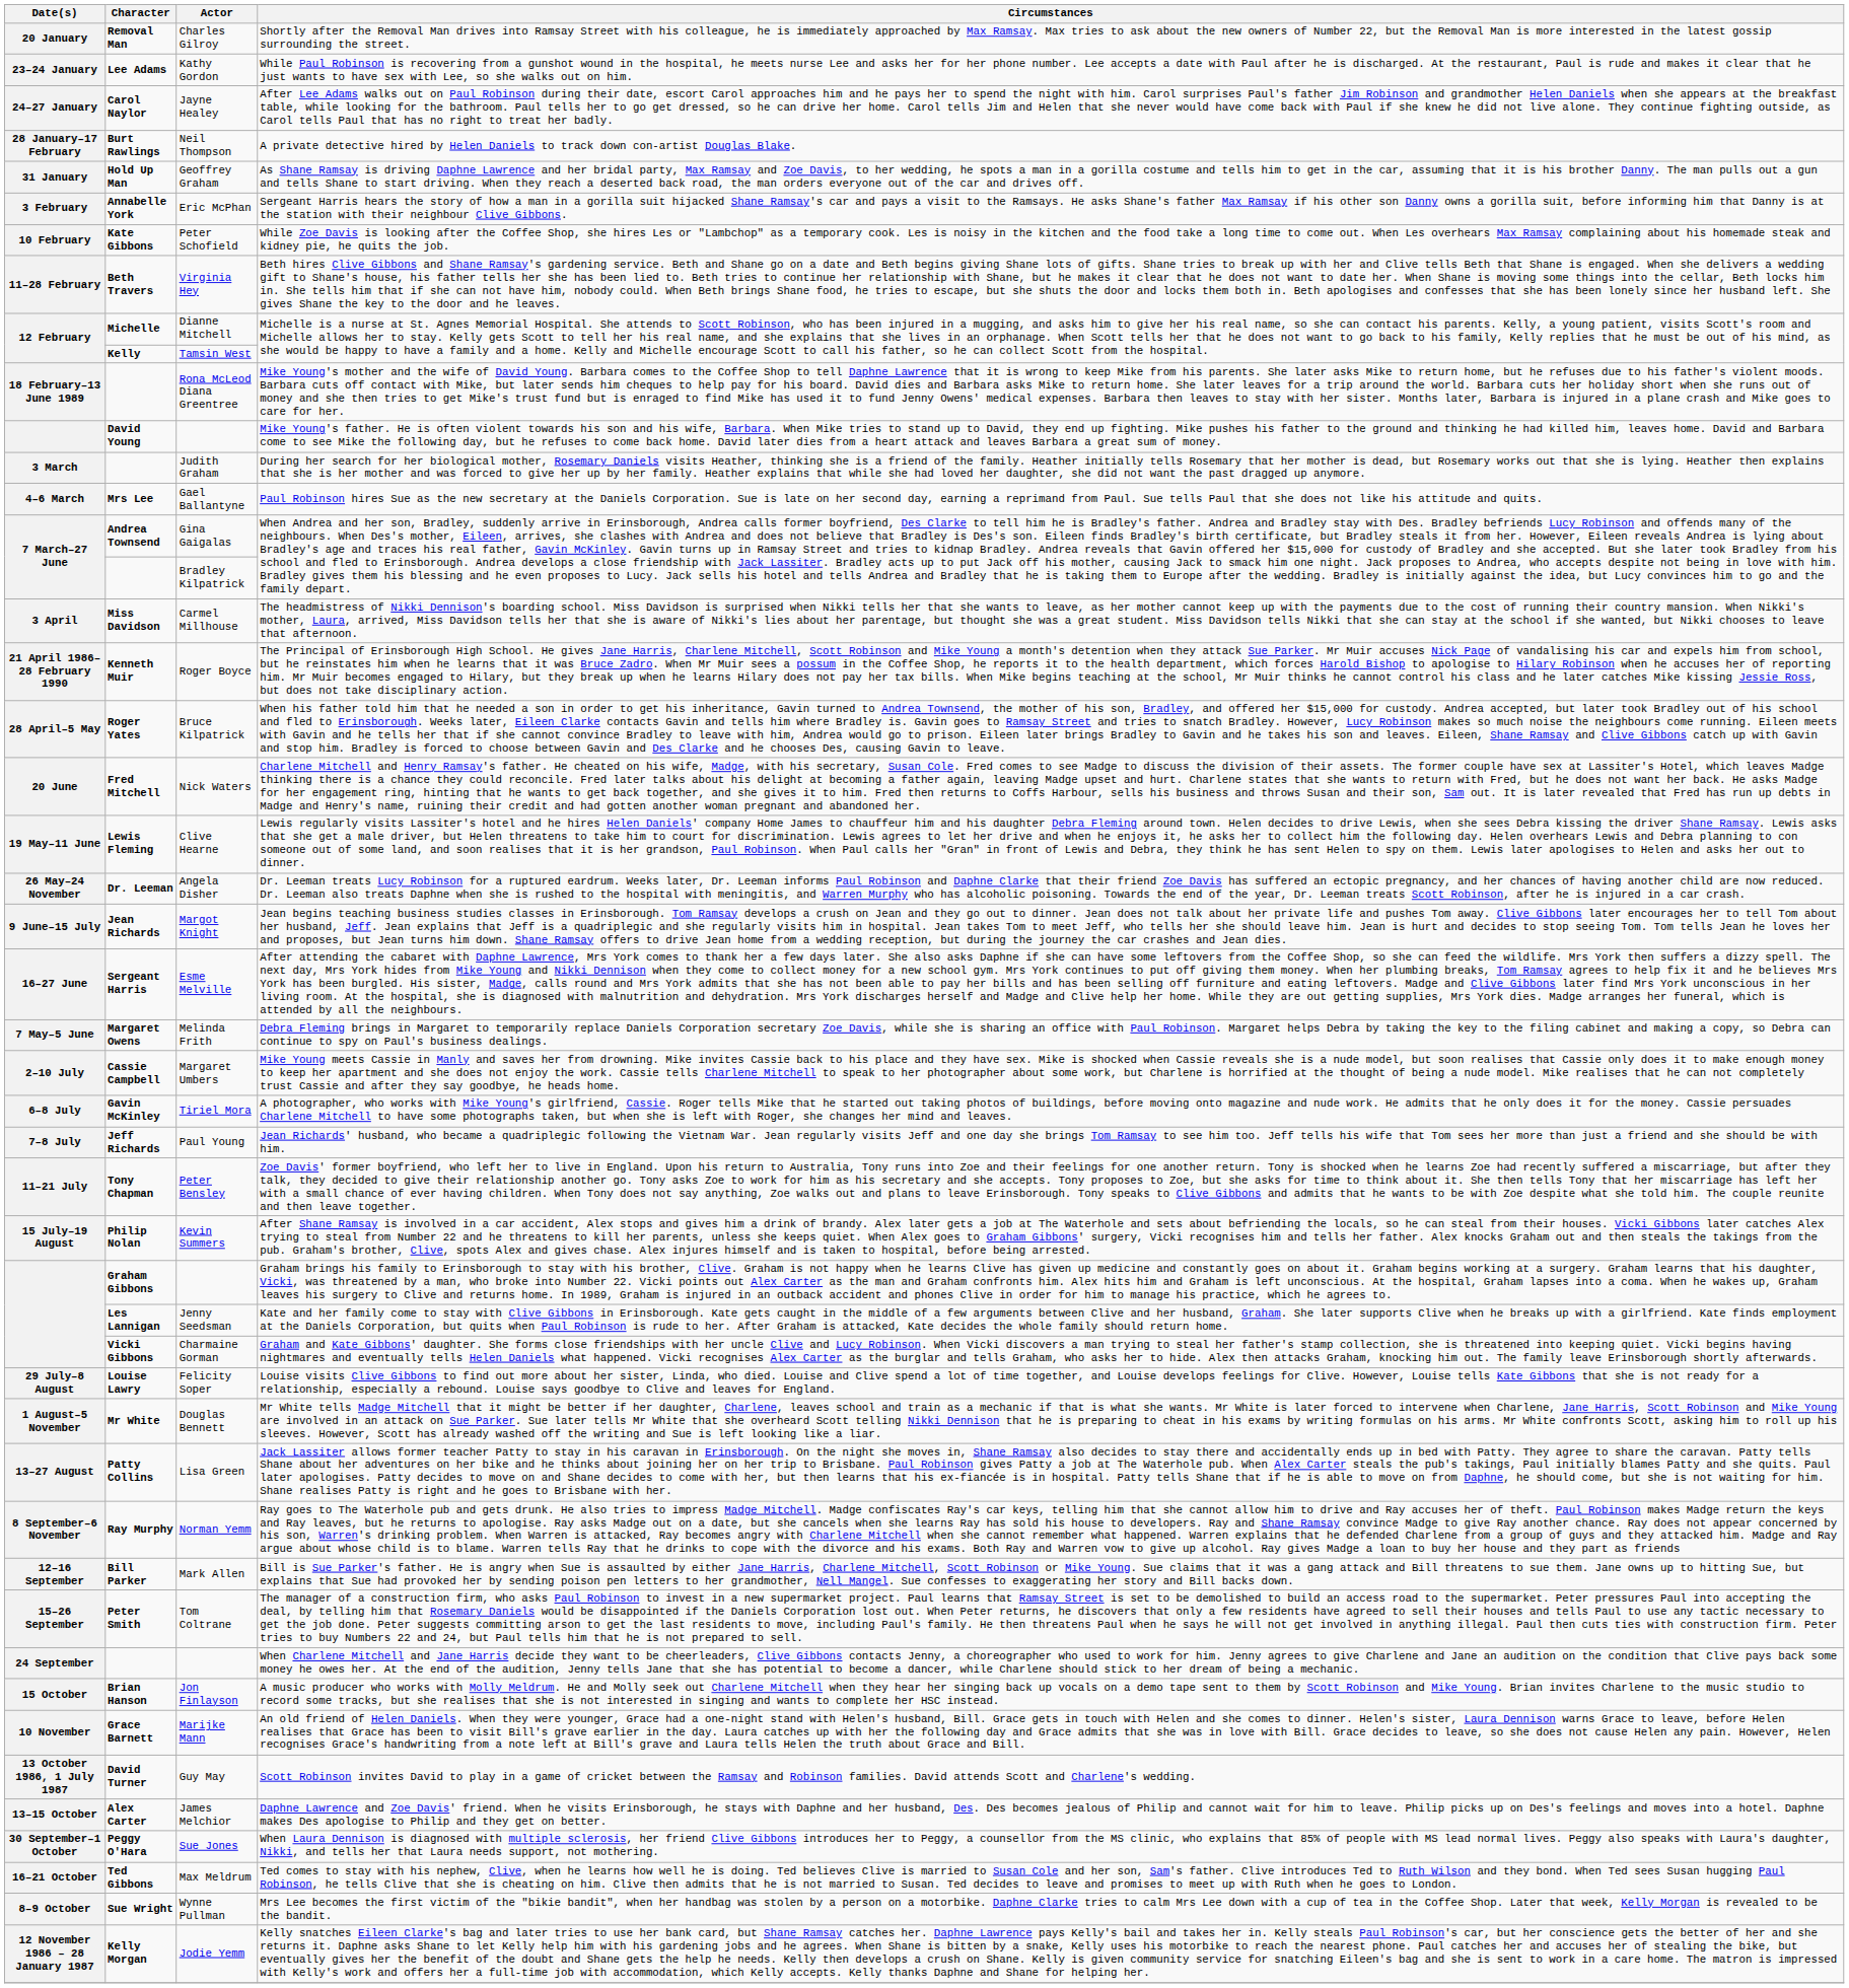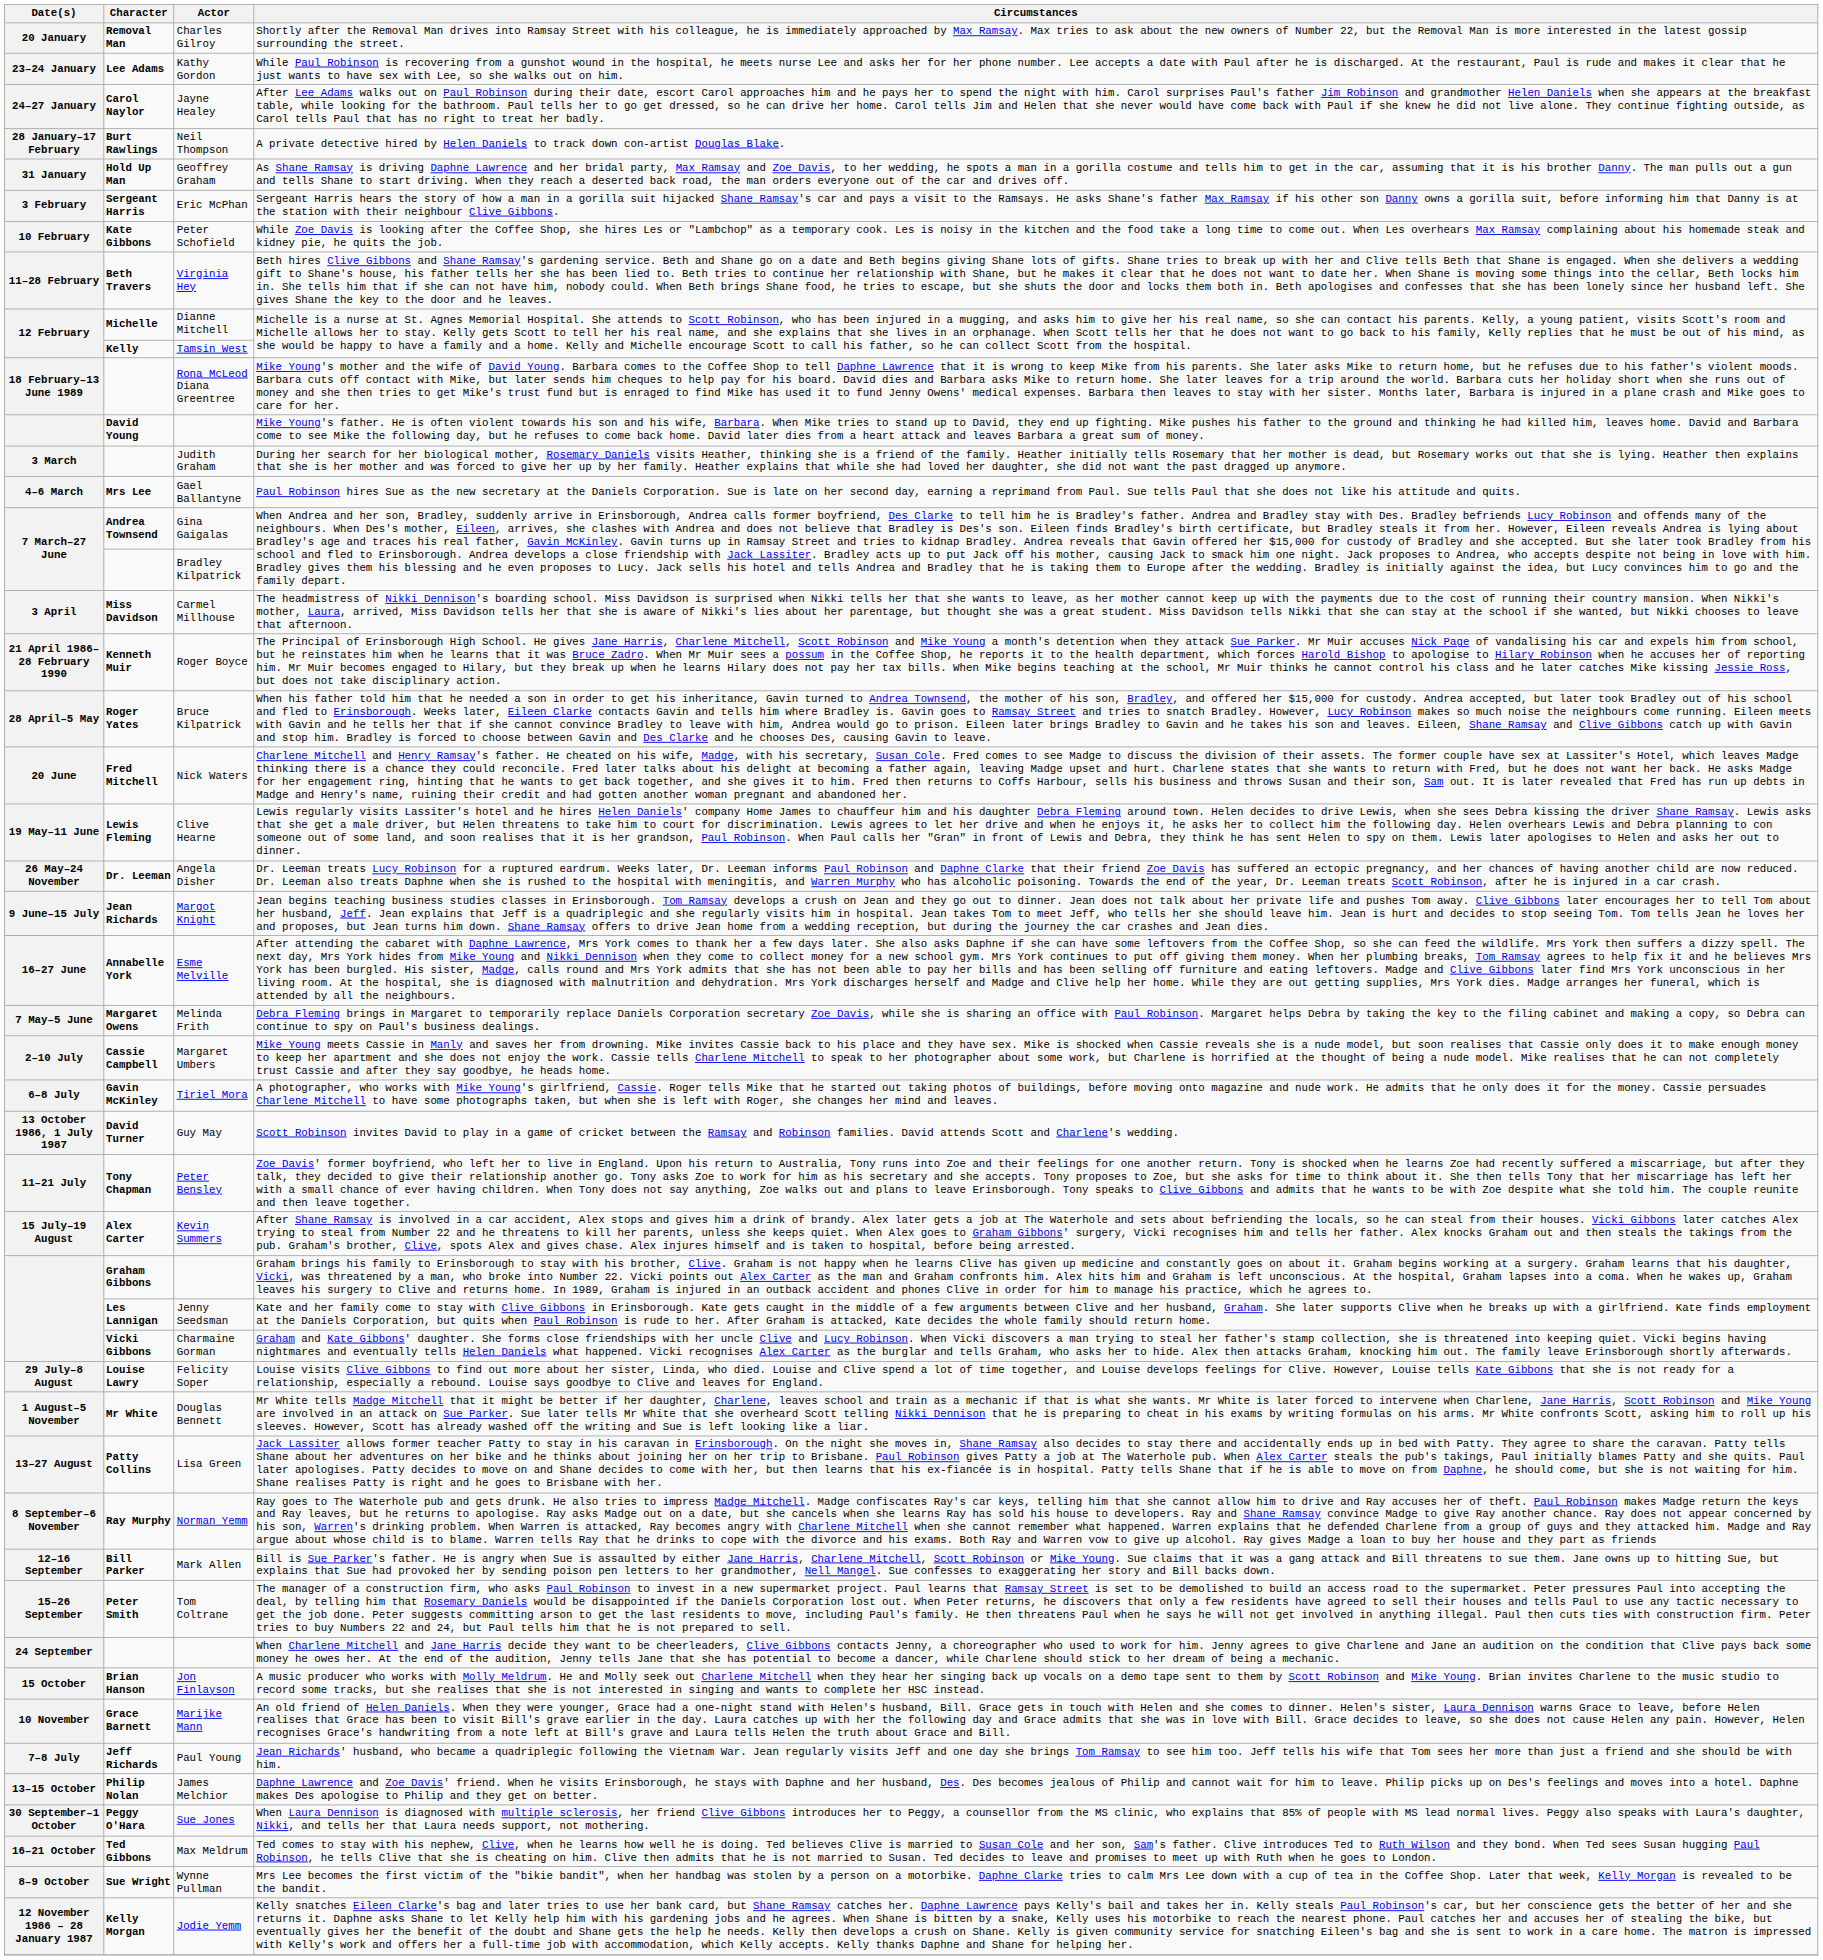Eric McPhan | Character: Annabelle York -> Sergeant Harris
Esme Melville | Character: Sergeant Harris -> Annabelle York
rows swapped: Paul Young <-> Guy May
Kevin Summers | Character: Philip Nolan -> Alex Carter
James Melchior | Character: Alex Carter -> Philip Nolan
